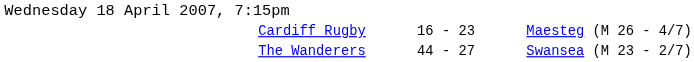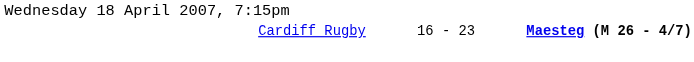Cardiff Rugby | column 3: normal -> bold
- row: The Wanderers | 44 - 27 | Swansea (M 23 - 2/7)
